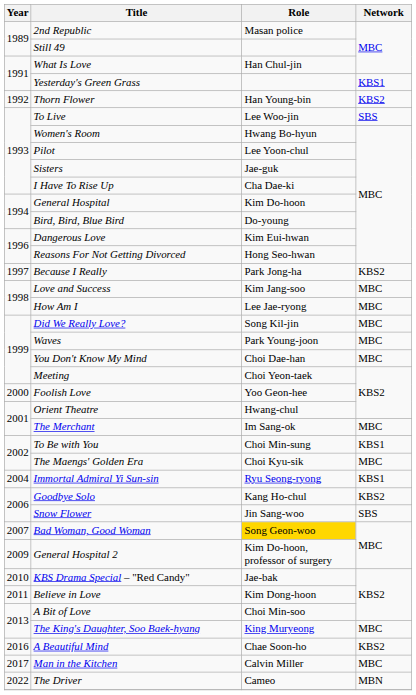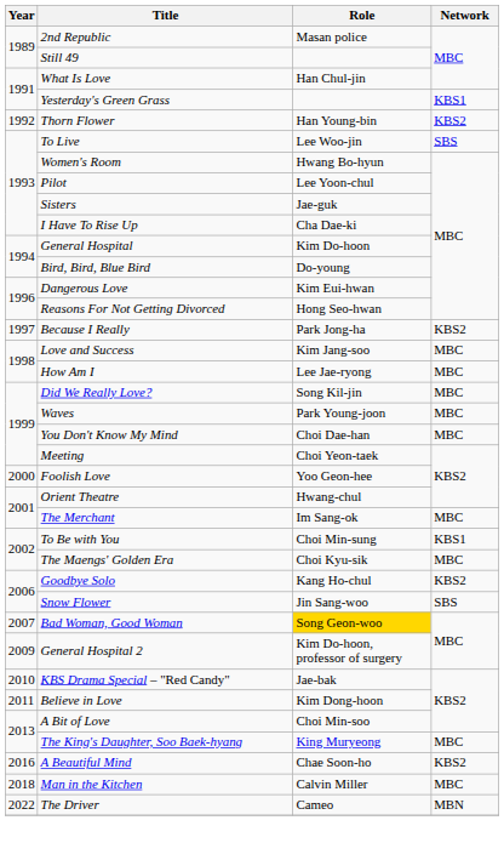- row: 2004 | Immortal Admiral Yi Sun-sin | Ryu Seong-ryong | KBS1
Man in the Kitchen | Year: 2017 -> 2018
